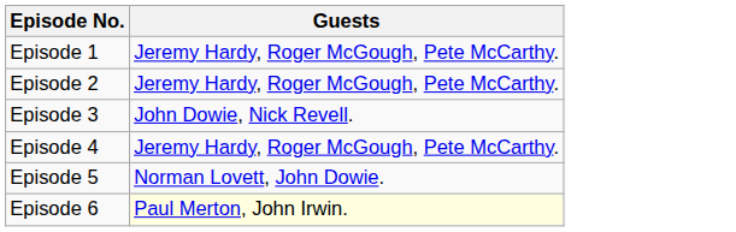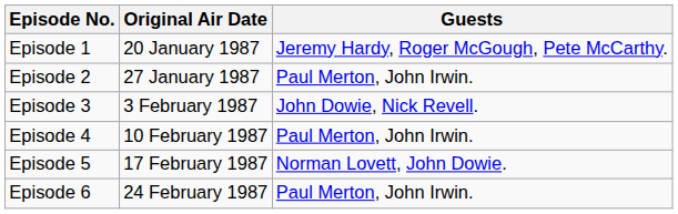+ column: Original Air Date | 20 January 1987 | 27 January 1987 | 3 February 1987 | 10 February 1987 | 17 February 1987 | 24 February 1987
Episode 2 | Guests: Jeremy Hardy, Roger McGough, Pete McCarthy. -> Paul Merton, John Irwin.
Episode 4 | Guests: Jeremy Hardy, Roger McGough, Pete McCarthy. -> Paul Merton, John Irwin.
Episode 6 | Guests: lightyellow background -> no background
